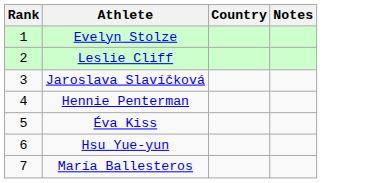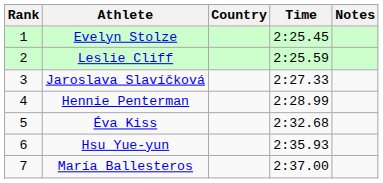+ column: Time | 2:25.45 | 2:25.59 | 2:27.33 | 2:28.99 | 2:32.68 | 2:35.93 | 2:37.00
